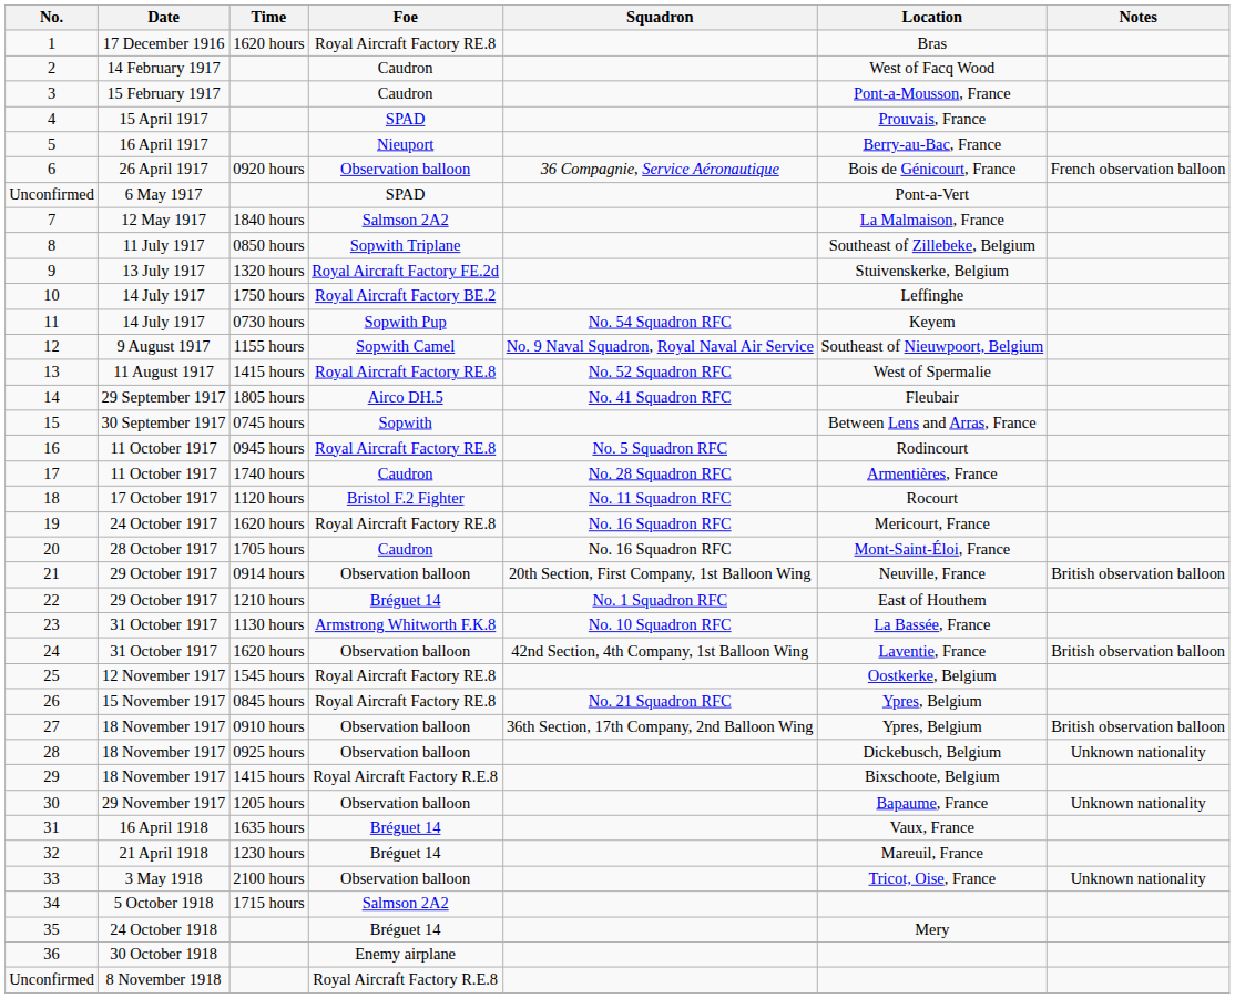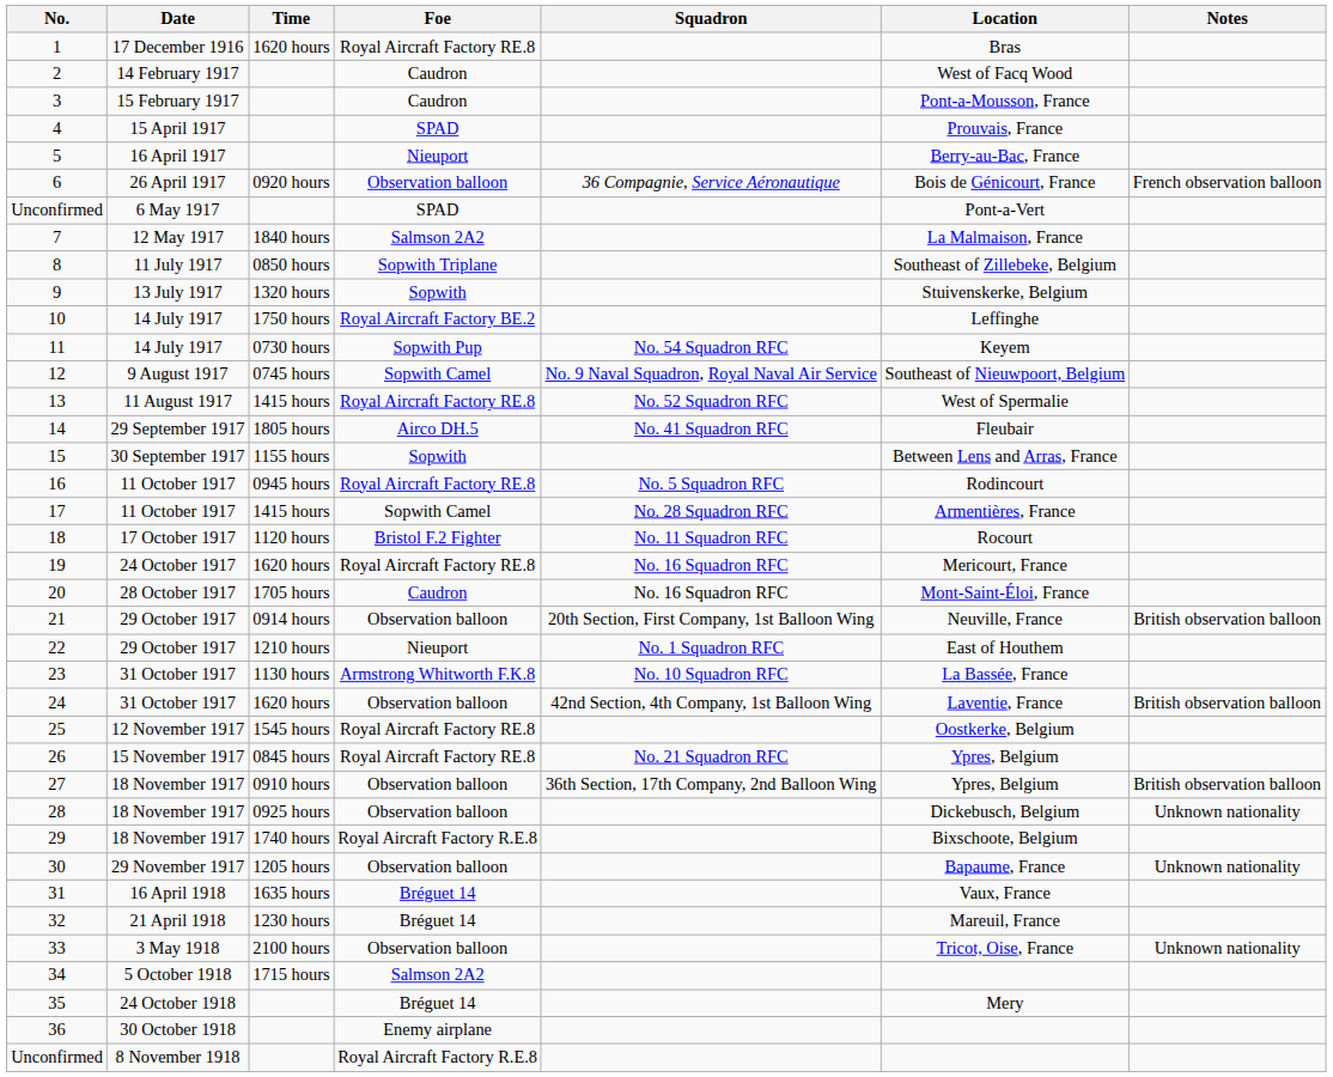9 | Foe: Royal Aircraft Factory FE.2d -> Sopwith
12 | Time: 1155 hours -> 0745 hours
15 | Time: 0745 hours -> 1155 hours
17 | Time: 1740 hours -> 1415 hours
17 | Foe: Caudron -> Sopwith Camel
22 | Foe: Bréguet 14 -> Nieuport
29 | Time: 1415 hours -> 1740 hours
